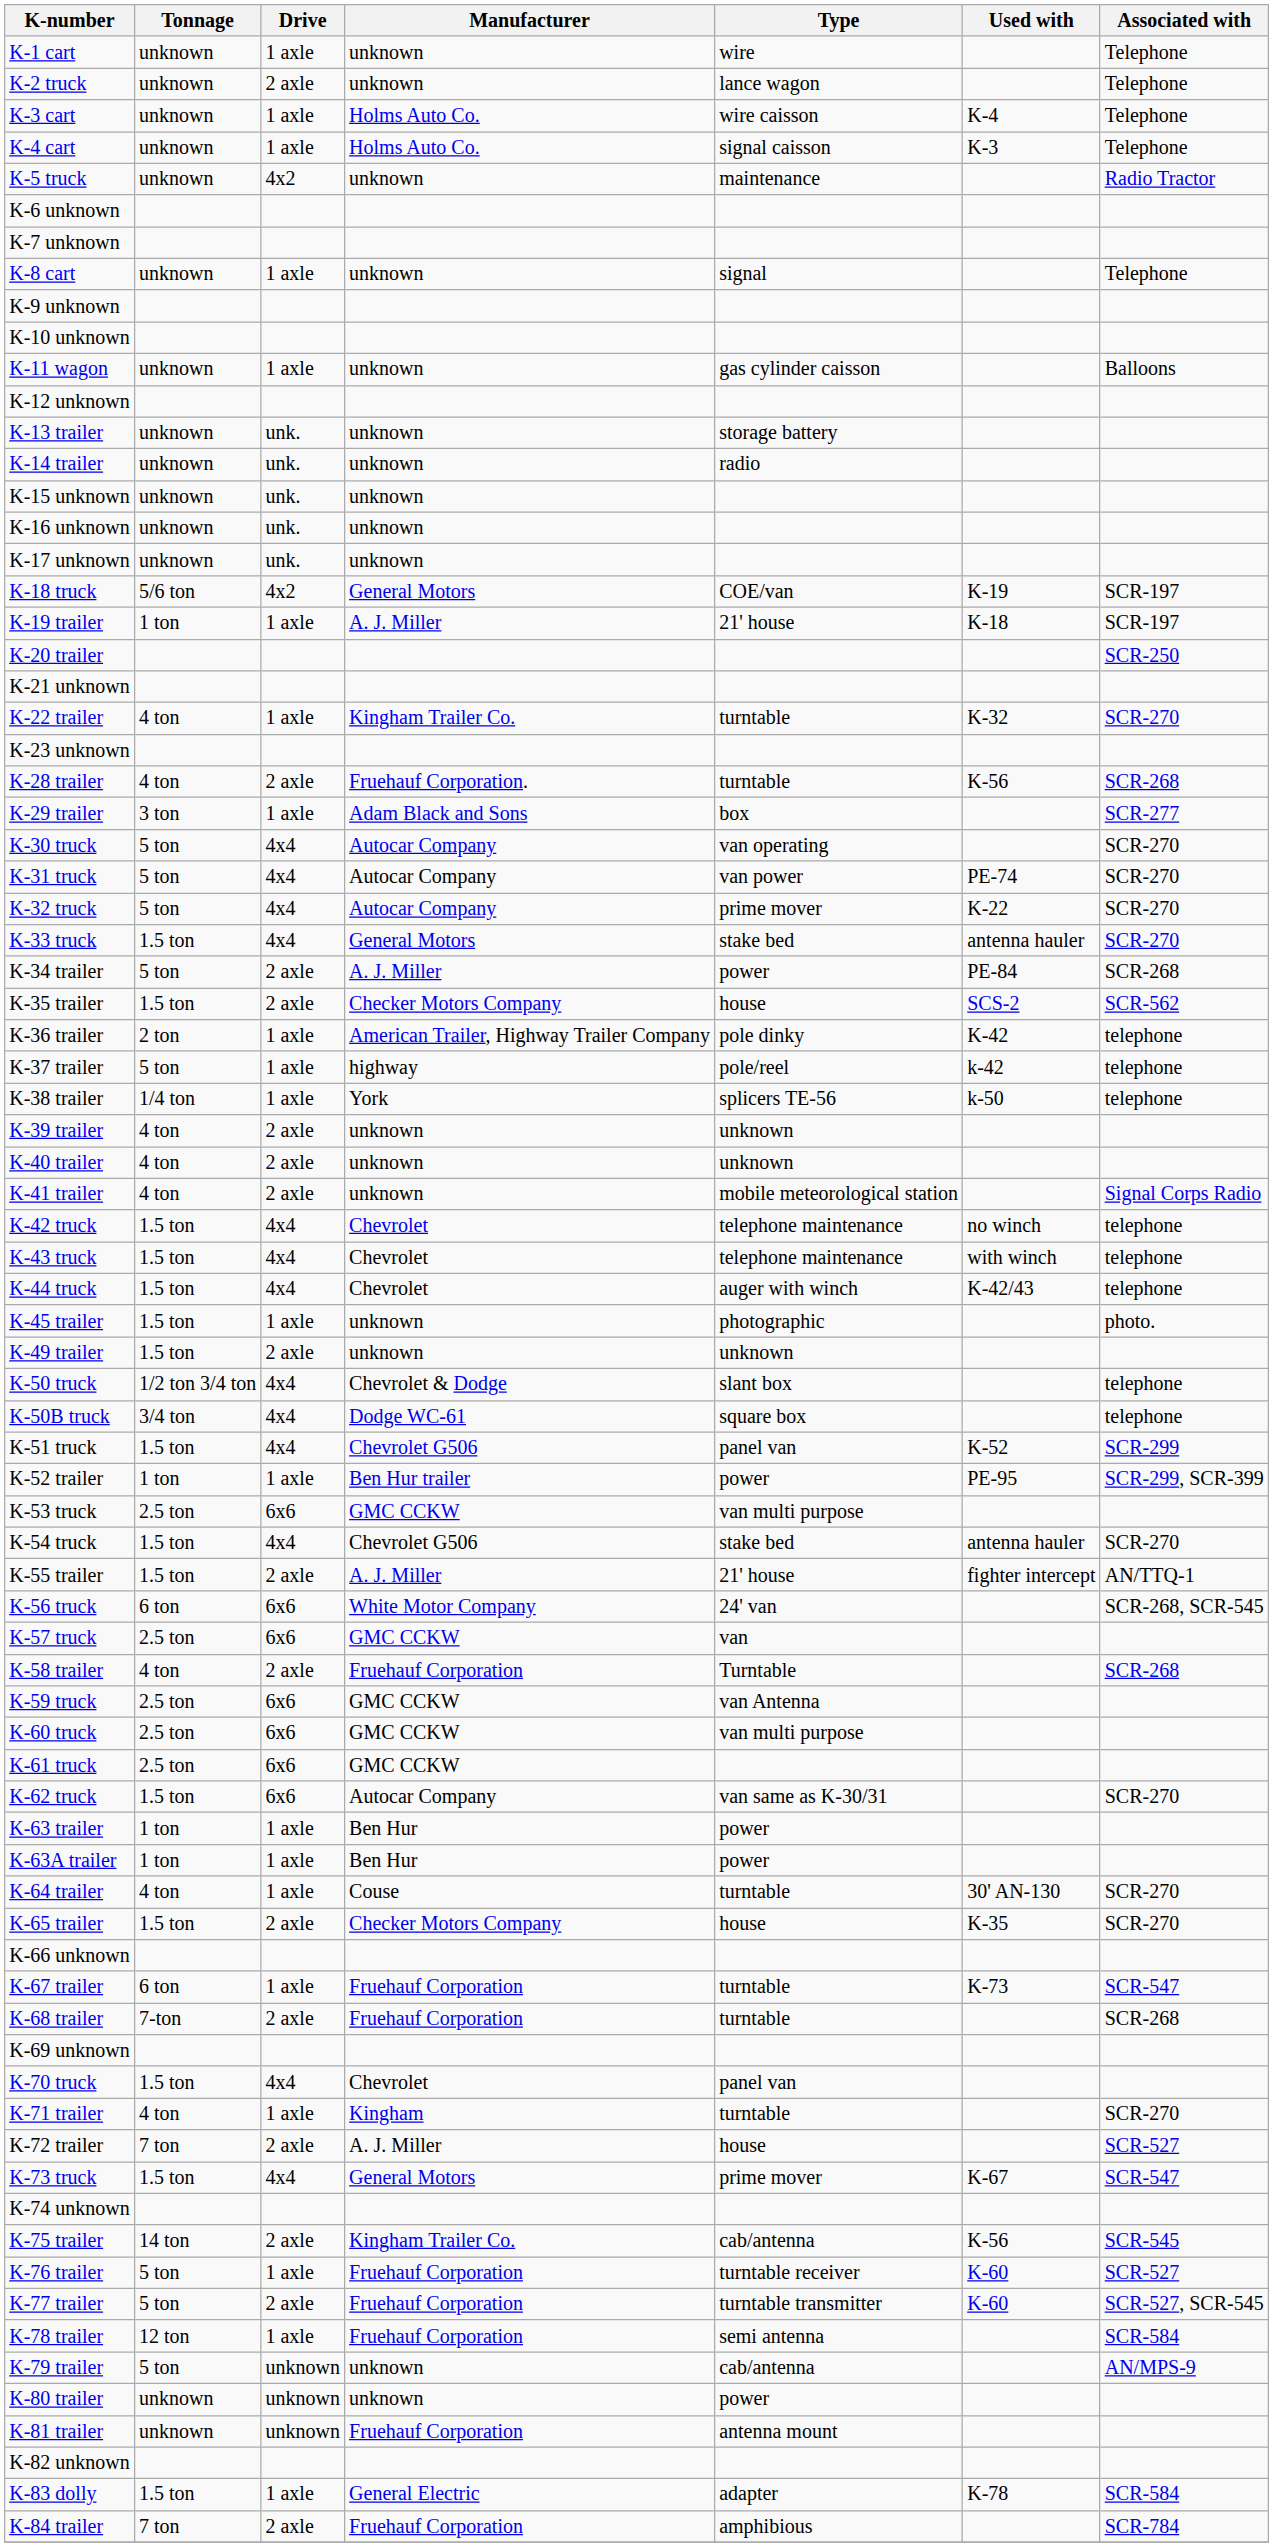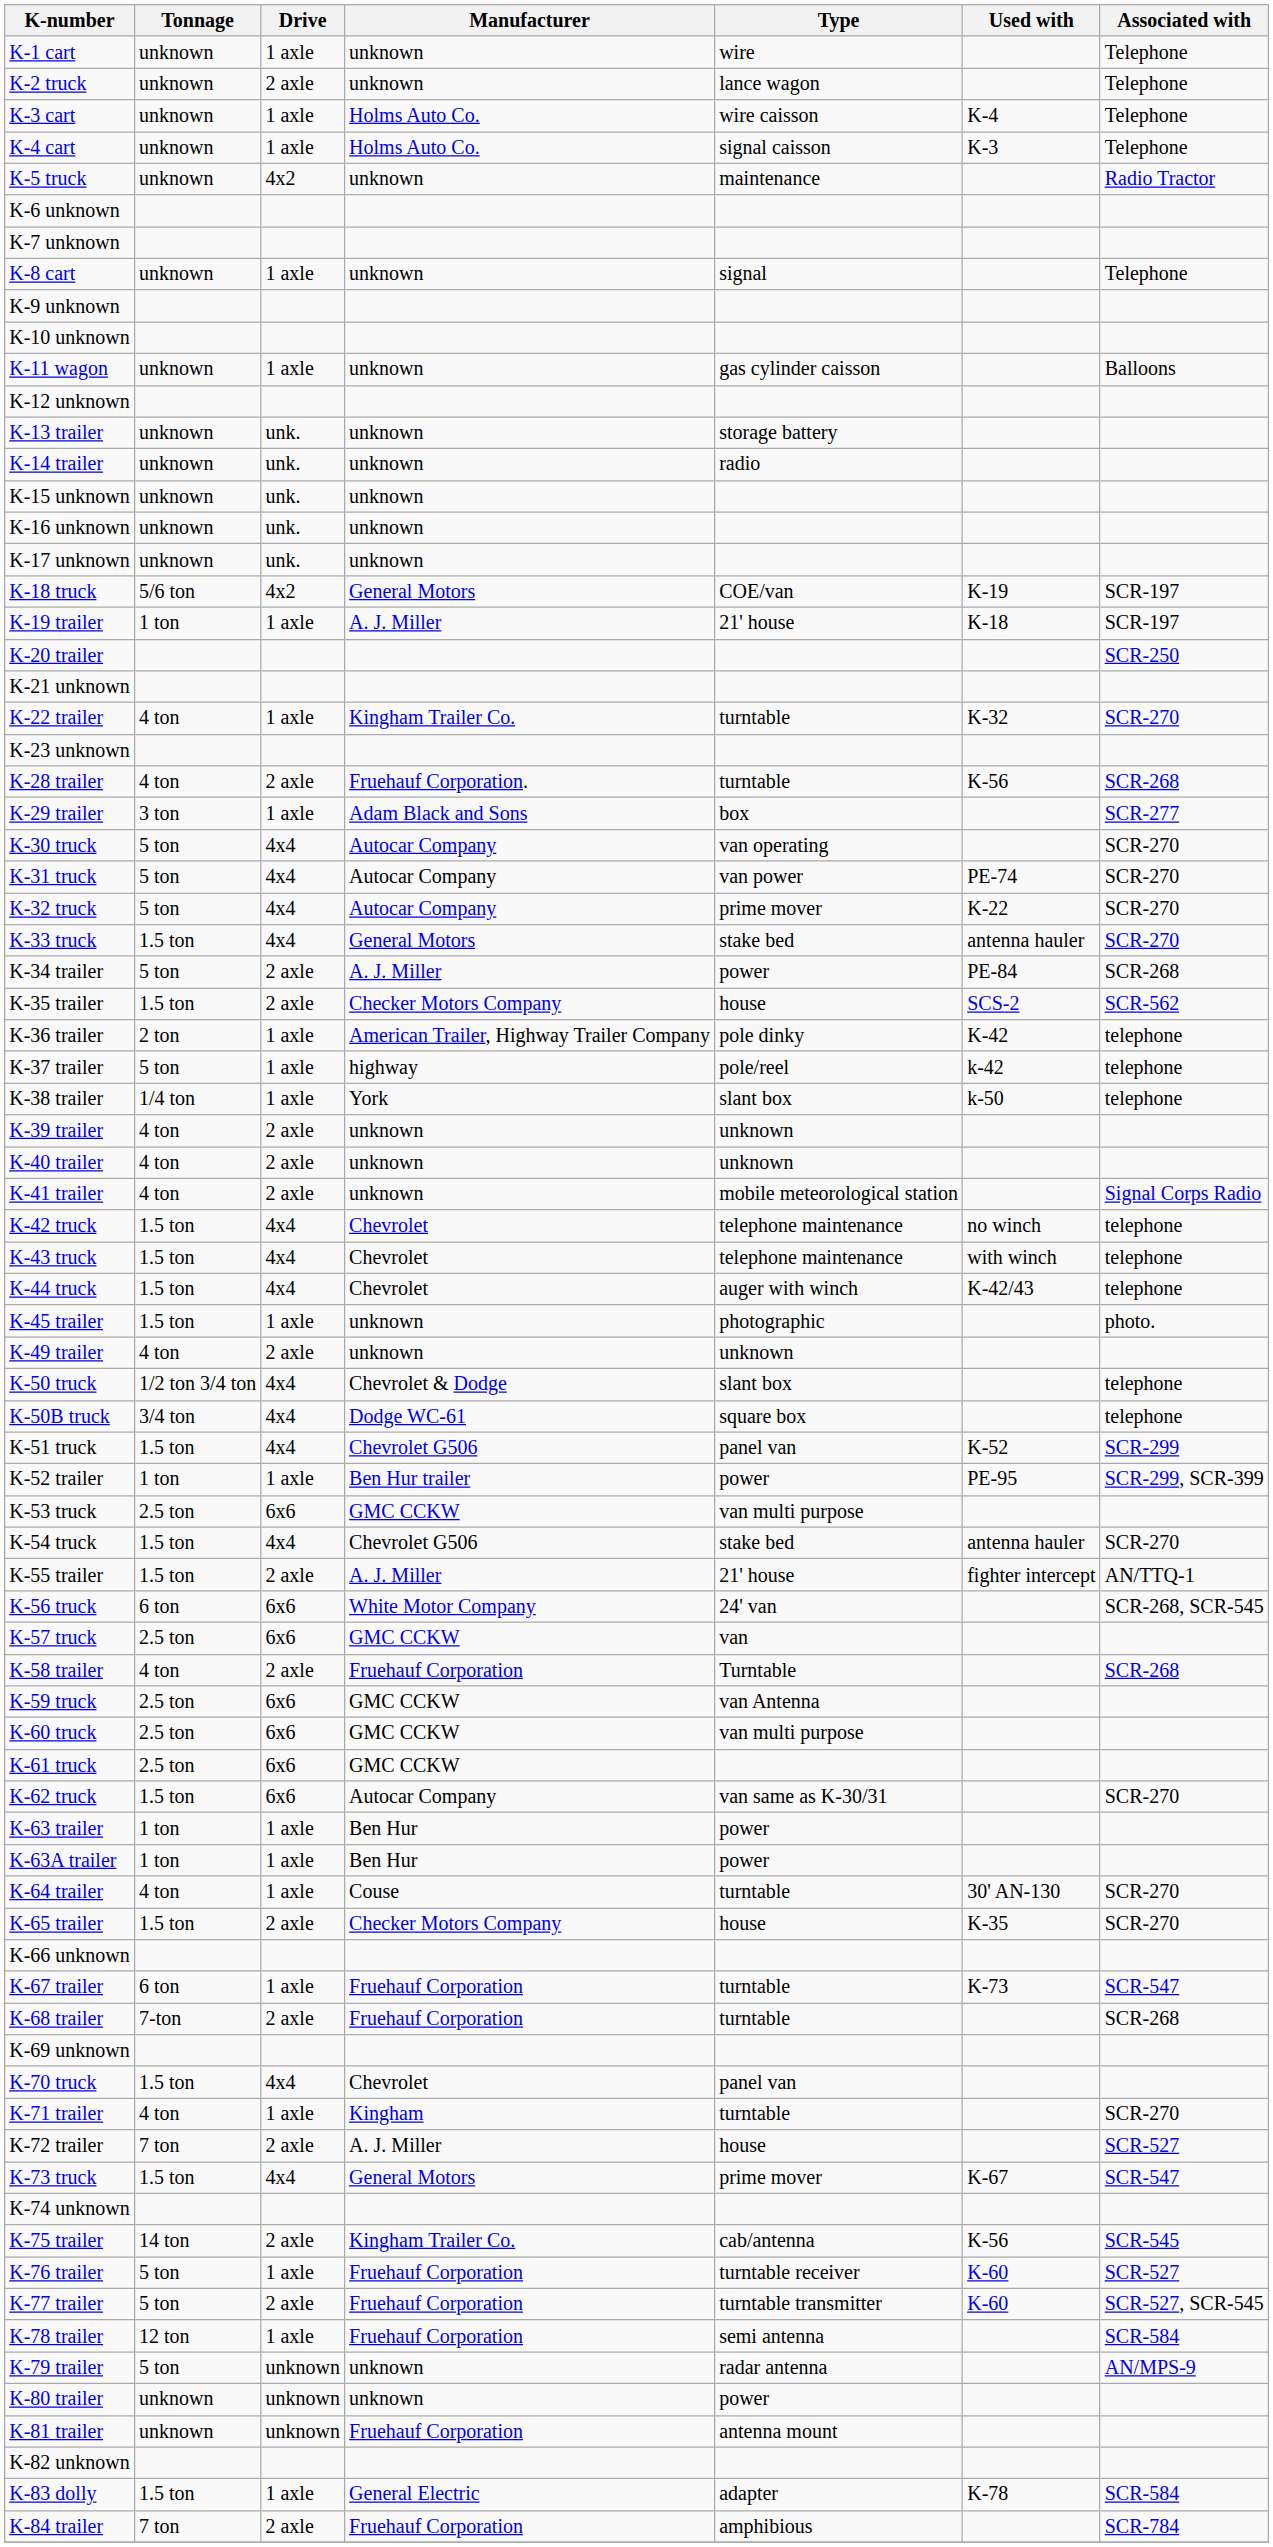K-38 trailer | Type: splicers TE-56 -> slant box
K-49 trailer | Tonnage: 1.5 ton -> 4 ton
K-79 trailer | Type: cab/antenna -> radar antenna
